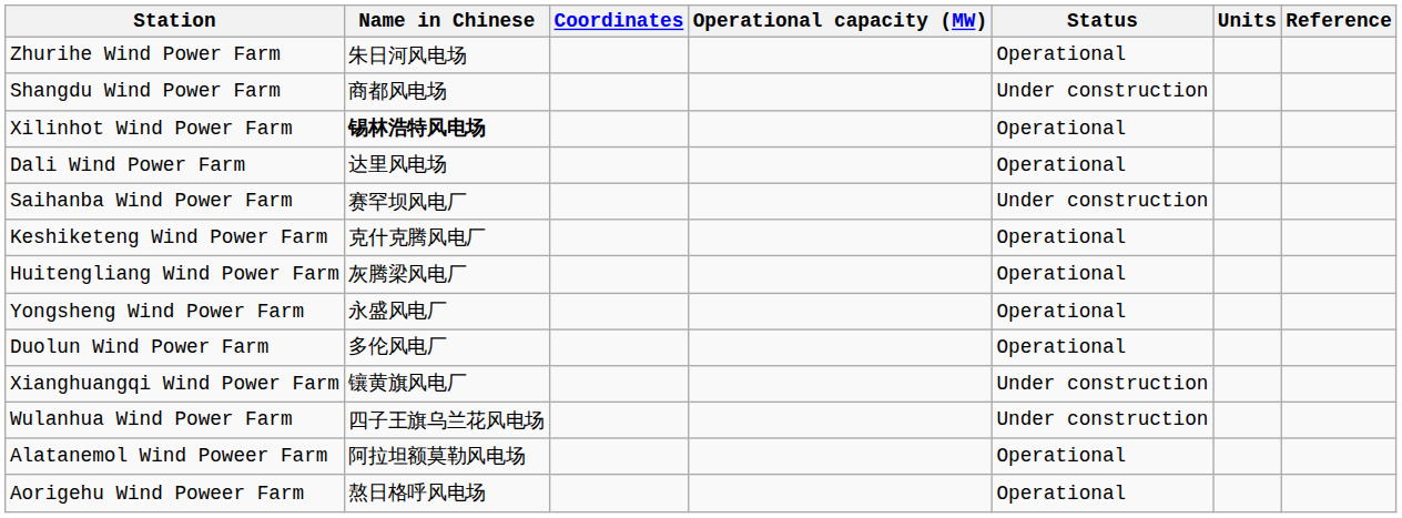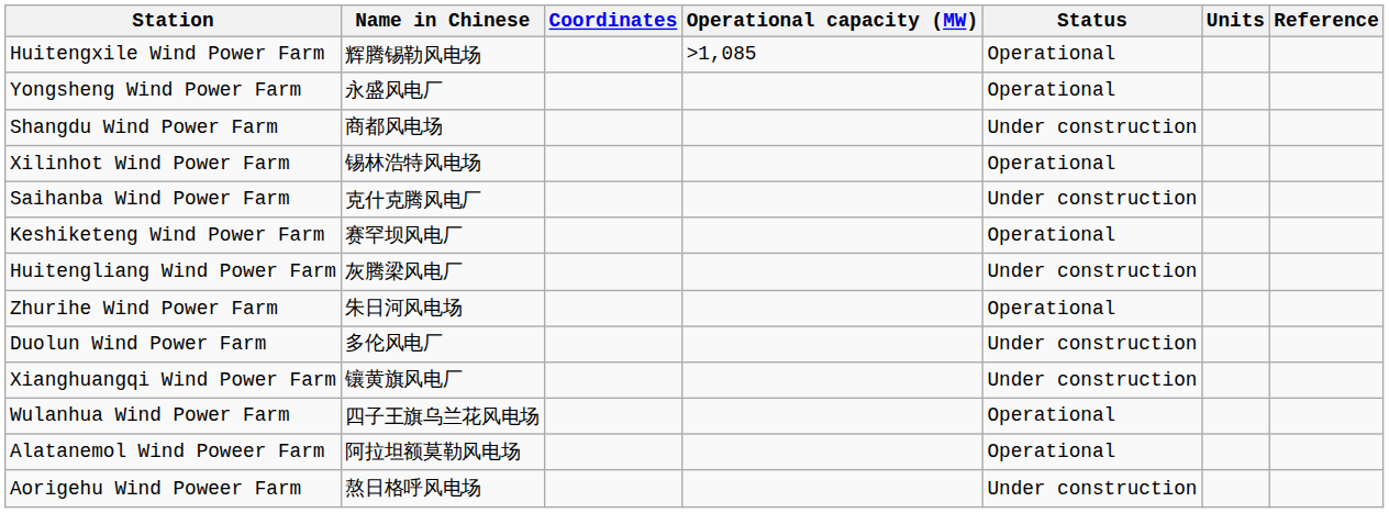+ row: Huitengxile Wind Power Farm | 辉腾锡勒风电场 | >1,085 | Operational
rows swapped: Zhurihe Wind Power Farm <-> Yongsheng Wind Power Farm
Xilinhot Wind Power Farm | Name in Chinese: bold -> normal
- row: Dali Wind Power Farm | 达里风电场 | Operational
Saihanba Wind Power Farm | Name in Chinese: 赛罕坝风电厂 -> 克什克腾风电厂
Keshiketeng Wind Power Farm | Name in Chinese: 克什克腾风电厂 -> 赛罕坝风电厂
Huitengliang Wind Power Farm | Status: Operational -> Under construction
Duolun Wind Power Farm | Status: Operational -> Under construction
Wulanhua Wind Power Farm | Status: Under construction -> Operational
Aorigehu Wind Poweer Farm | Status: Operational -> Under construction
